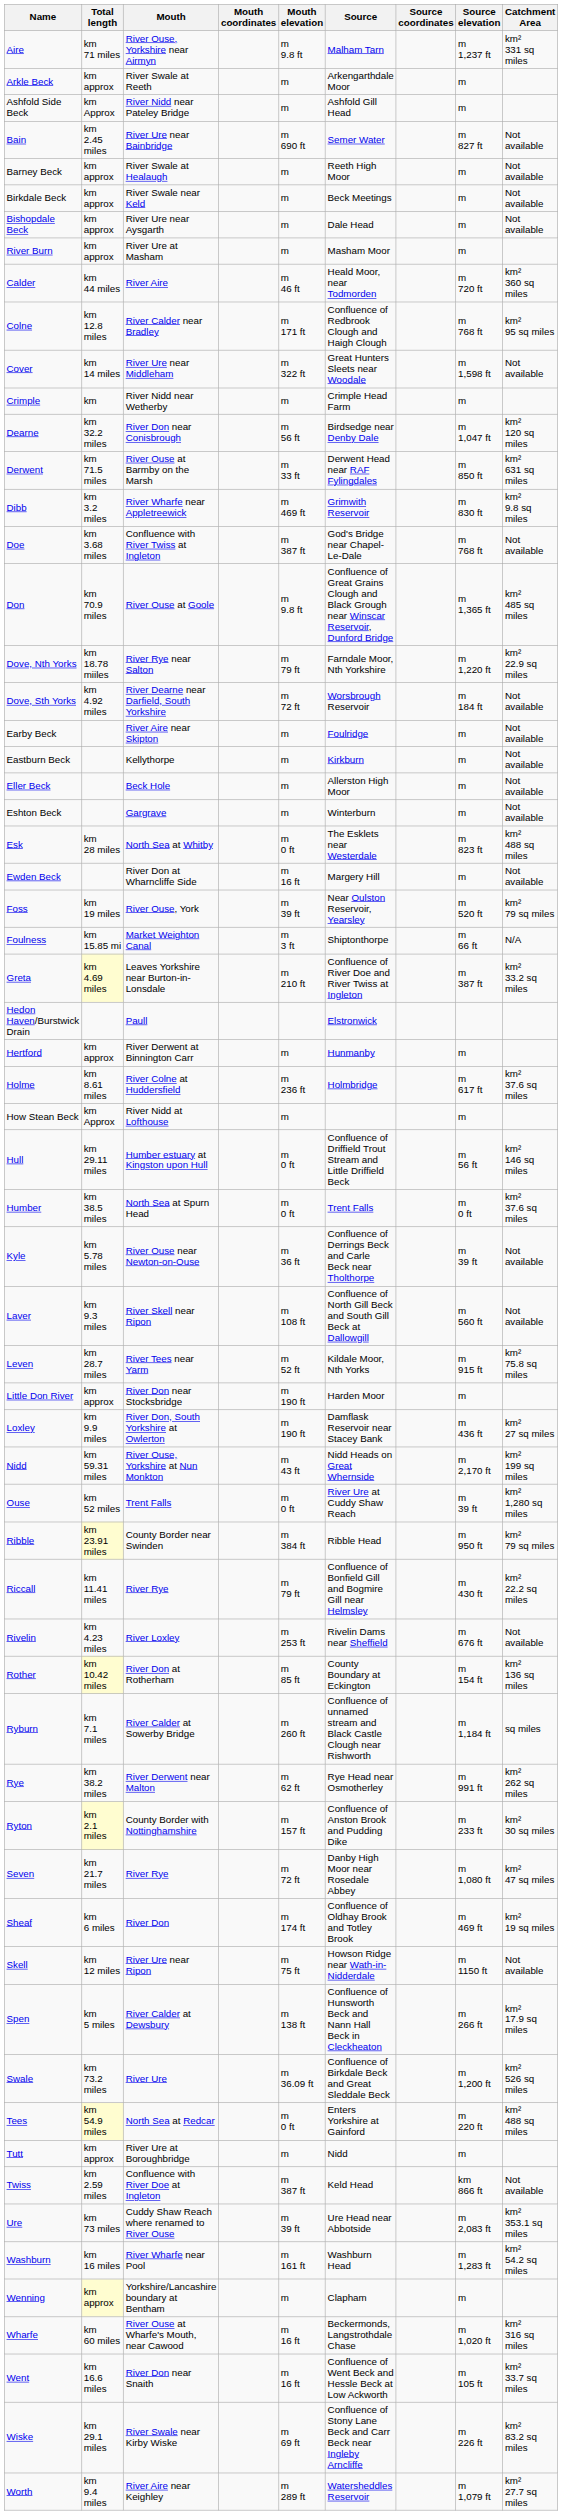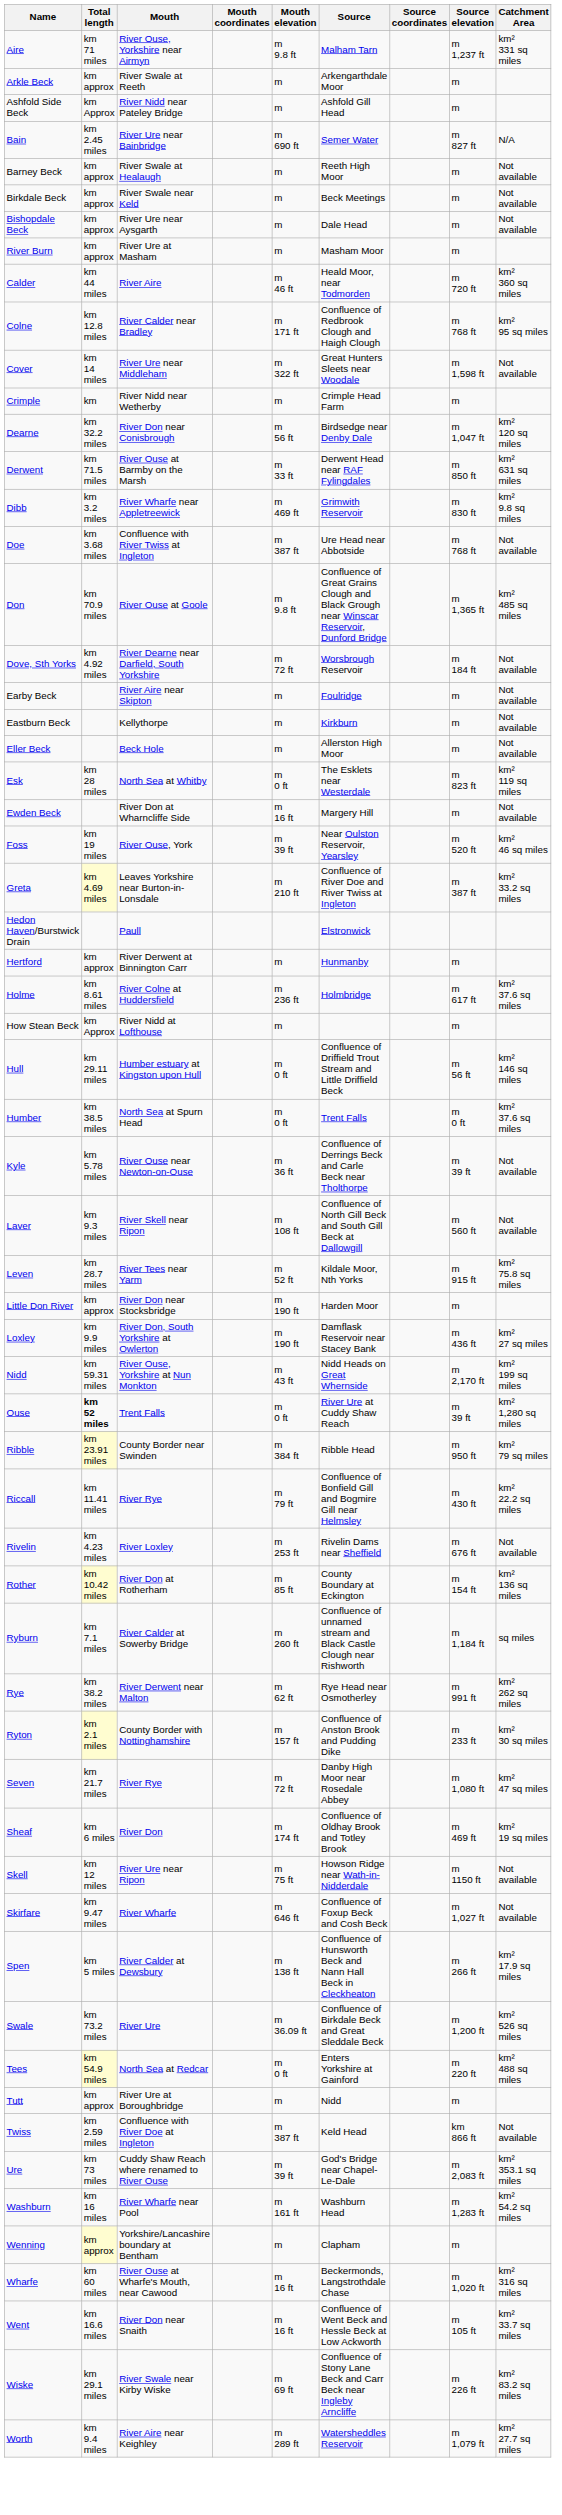Bain | Catchment Area: Not available -> N/A
Doe | Source: God's Bridge near Chapel-Le-Dale -> Ure Head near Abbotside
- row: Dove, Nth Yorks | km 18.78 miiles | River Rye near Salton | m 79 ft | Farndale Moor, Nth Yorkshire | m 1,220 ft | km² 22.9 sq miles
- row: Eshton Beck | Gargrave | m | Winterburn | m | Not available
Esk | Catchment Area: km² 488 sq miles -> km² 119 sq miles
Foss | Catchment Area: km² 79 sq miles -> km² 46 sq miles
- row: Foulness | km 15.85 mi | Market Weighton Canal | m 3 ft | Shiptonthorpe | m 66 ft | N/A
Ouse | Total length: normal -> bold
+ row: Skirfare | km 9.47 miles | River Wharfe | m 646 ft | Confluence of Foxup Beck and Cosh Beck | m 1,027 ft | Not available
Ure | Source: Ure Head near Abbotside -> God's Bridge near Chapel-Le-Dale
